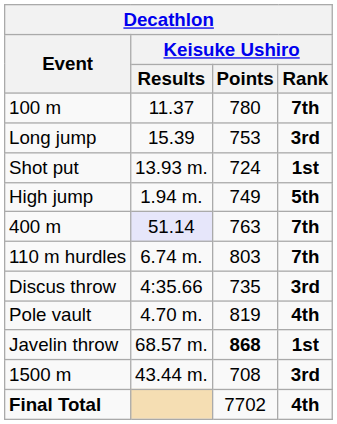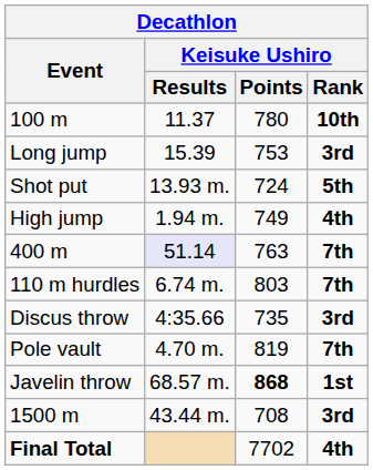100 m | Keisuke Ushiro / Rank: 7th -> 10th
Shot put | Keisuke Ushiro / Rank: 1st -> 5th
High jump | Keisuke Ushiro / Rank: 5th -> 4th
Pole vault | Keisuke Ushiro / Rank: 4th -> 7th
